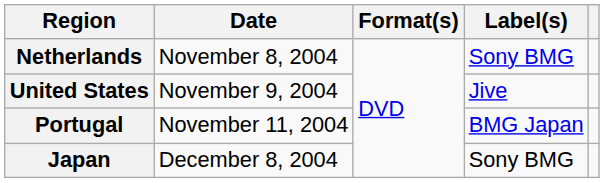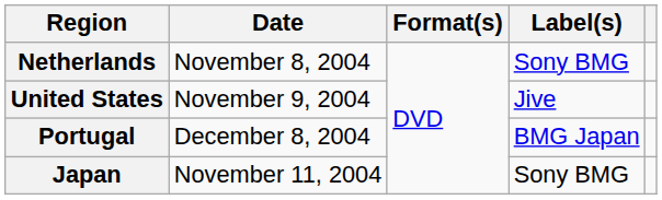Portugal | Date: November 11, 2004 -> December 8, 2004
Japan | Date: December 8, 2004 -> November 11, 2004
